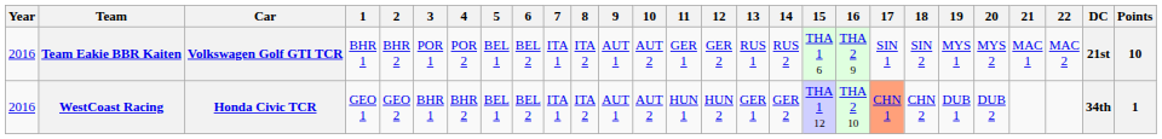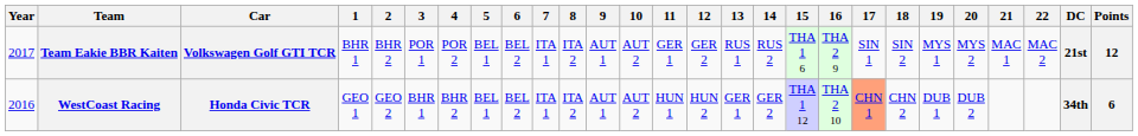Team Eakie BBR Kaiten | Year: 2016 -> 2017
Team Eakie BBR Kaiten | Points: 10 -> 12
WestCoast Racing | Points: 1 -> 6
